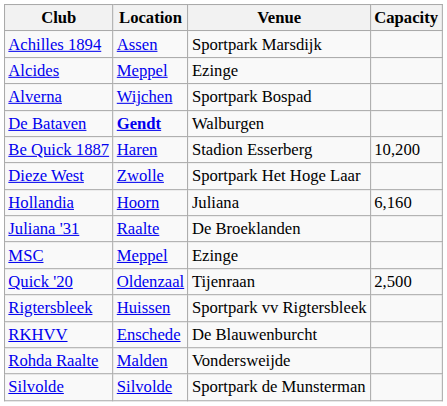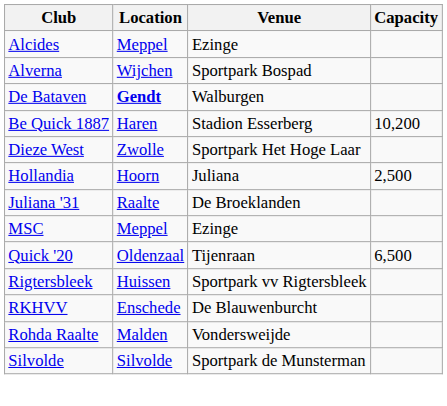- row: Achilles 1894 | Assen | Sportpark Marsdijk
Hollandia | Capacity: 6,160 -> 2,500
Quick '20 | Capacity: 2,500 -> 6,500
